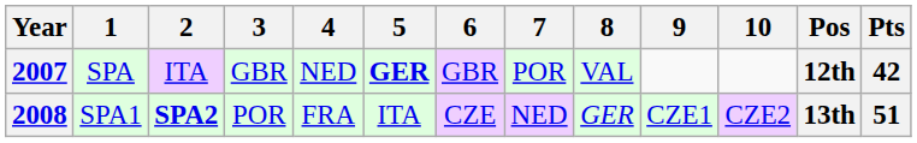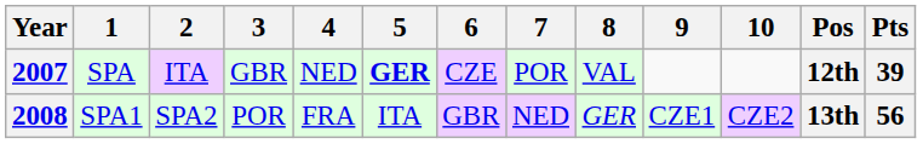2007 | 6: GBR -> CZE
2007 | Pts: 42 -> 39
2008 | 2: bold -> normal
2008 | 6: CZE -> GBR
2008 | Pts: 51 -> 56
